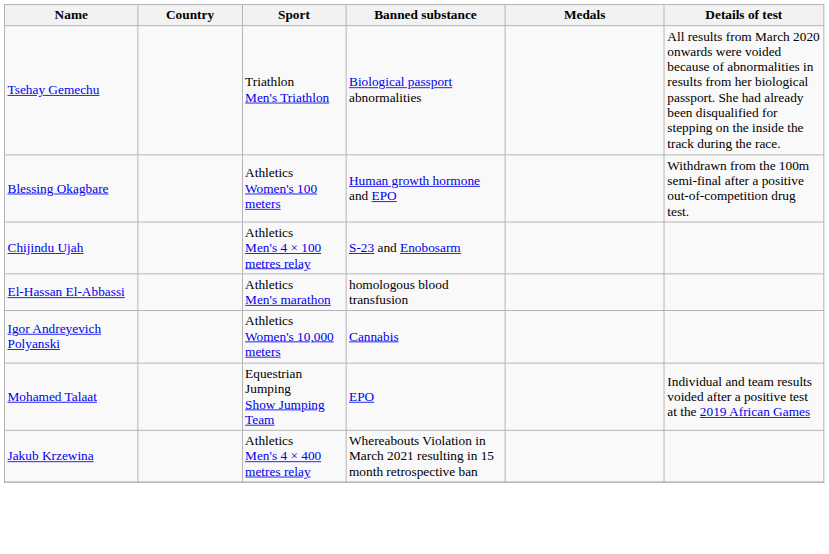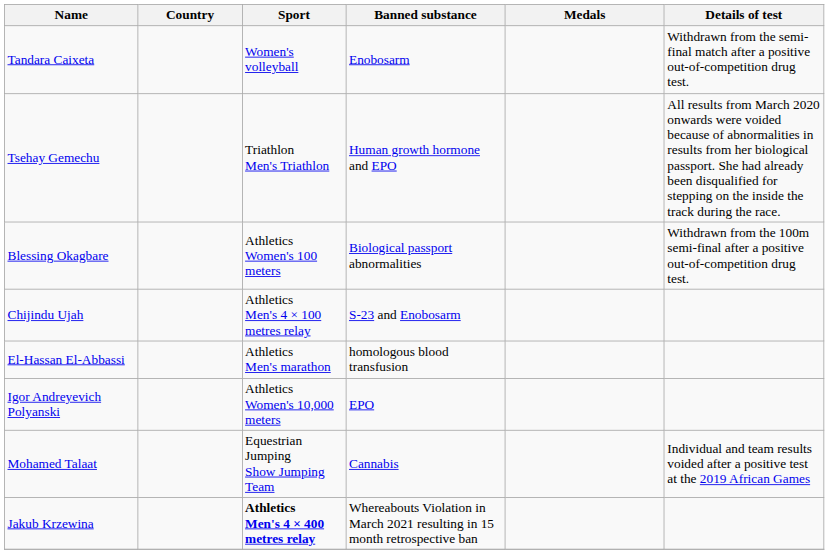+ row: Tandara Caixeta | Women's volleyball | Enobosarm | Withdrawn from the semi-final match after a positive out-of-competition drug test.
Tsehay Gemechu | Banned substance: Biological passport abnormalities -> Human growth hormone and EPO
Blessing Okagbare | Banned substance: Human growth hormone and EPO -> Biological passport abnormalities
Igor Andreyevich Polyanski | Banned substance: Cannabis -> EPO
Mohamed Talaat | Banned substance: EPO -> Cannabis
Jakub Krzewina | Sport: normal -> bold
